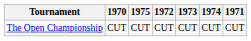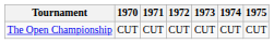columns swapped: 1971 <-> 1975
